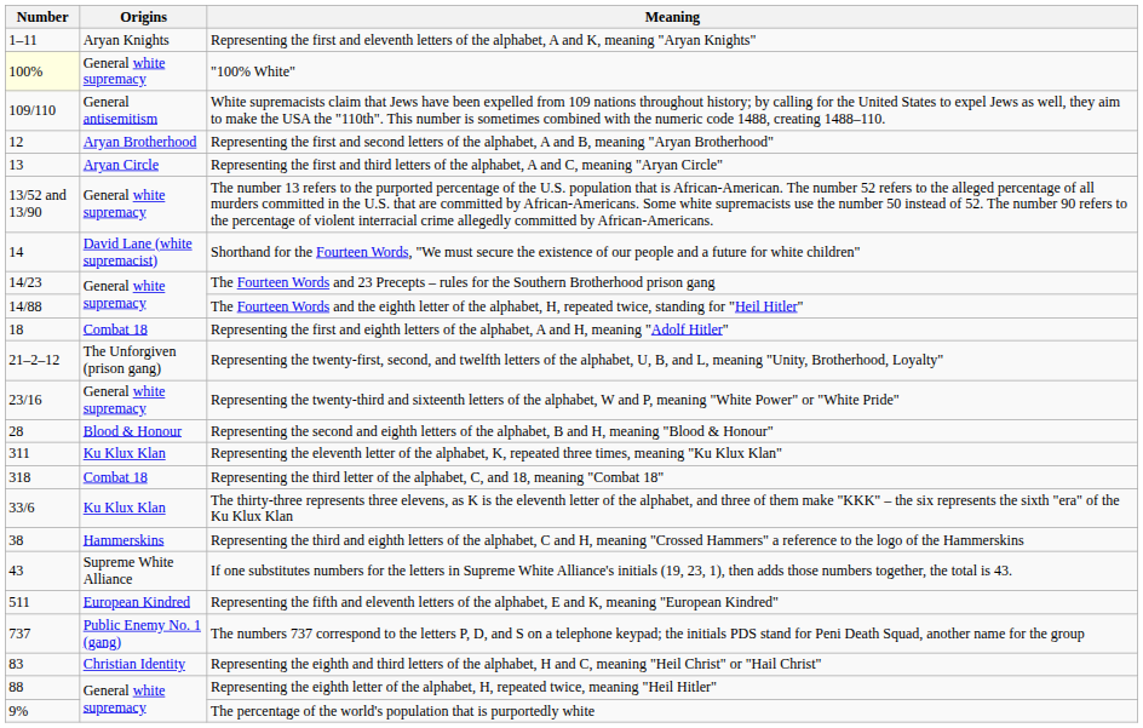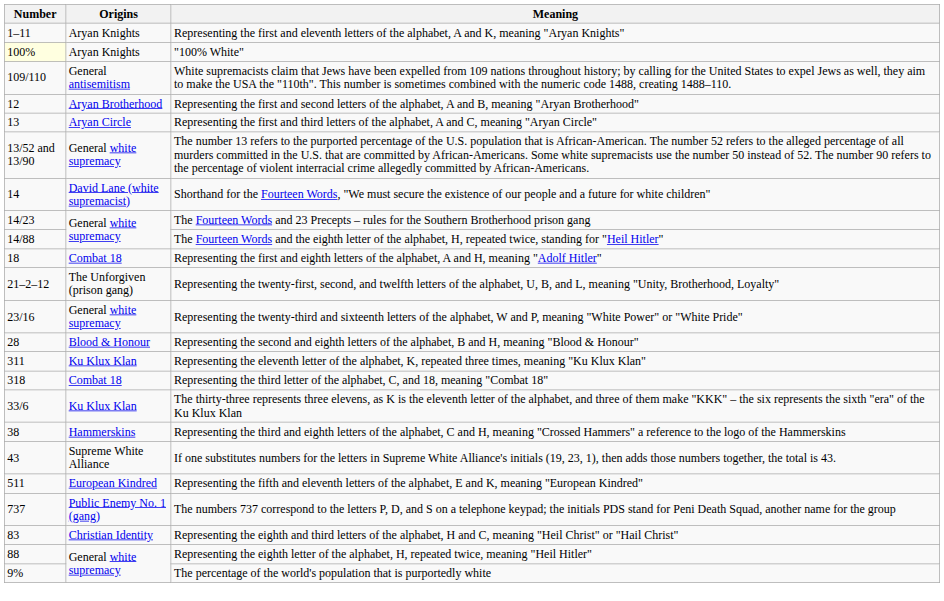"100% White" | Origins: General white supremacy -> Aryan Knights
